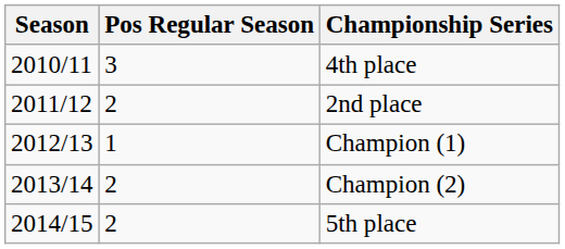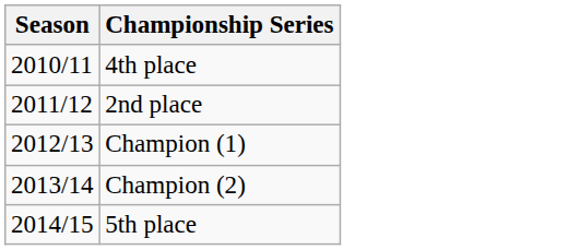- column: Pos Regular Season | 3 | 2 | 1 | 2 | 2
